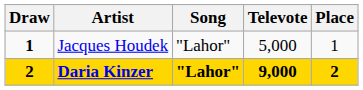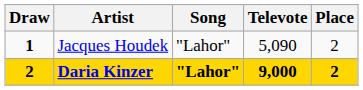Jacques Houdek | Televote: 5,000 -> 5,090
Jacques Houdek | Place: 1 -> 2
